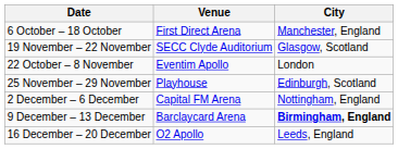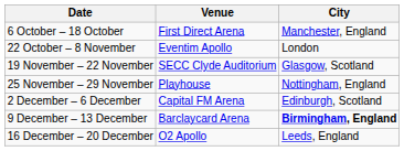rows swapped: 22 October – 8 November <-> 19 November – 22 November
25 November – 29 November | City: Edinburgh, Scotland -> Nottingham, England
2 December – 6 December | City: Nottingham, England -> Edinburgh, Scotland
